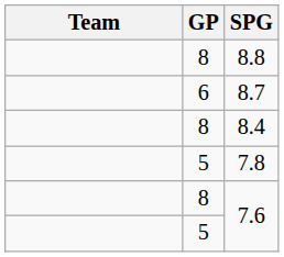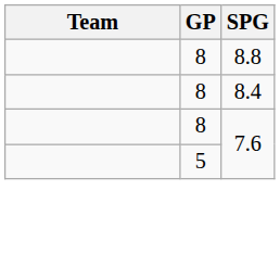- row: 6 | 8.7
- row: 5 | 7.8
